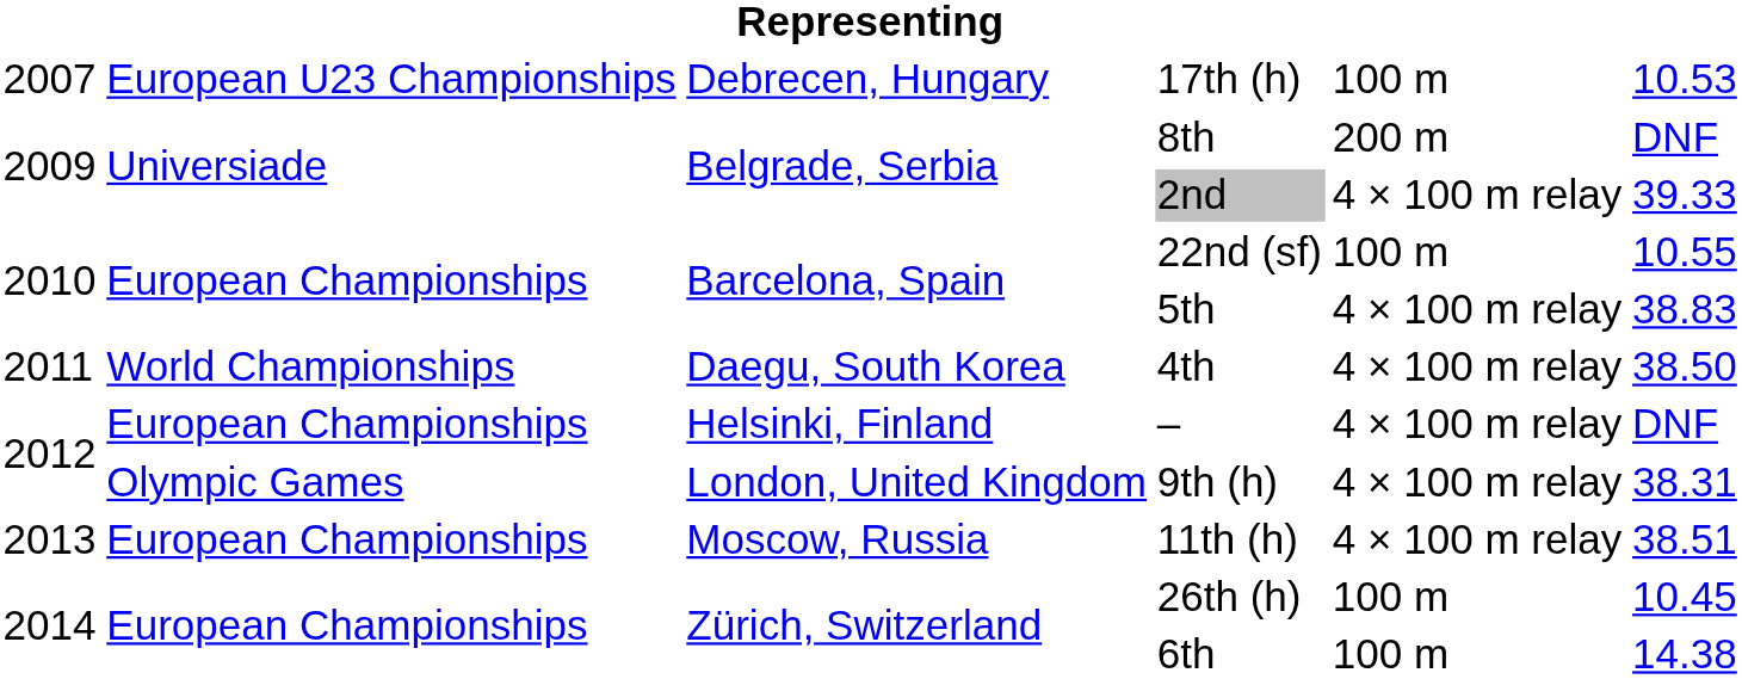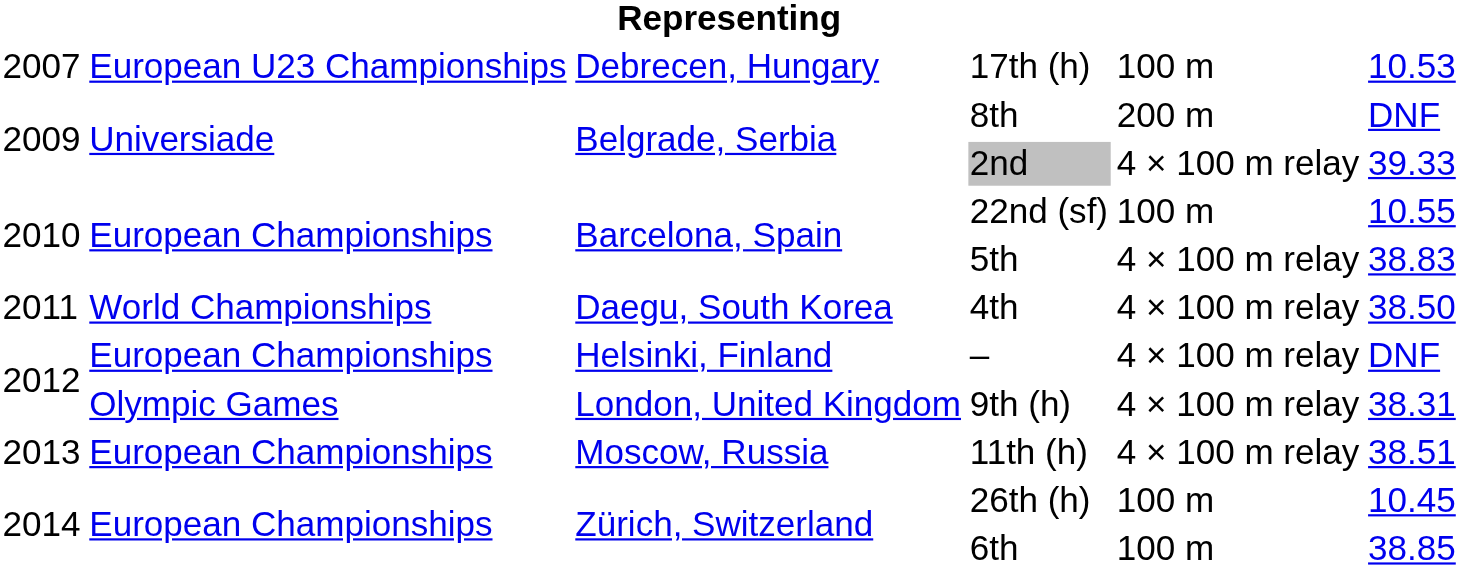6th | column 6: 14.38 -> 38.85
